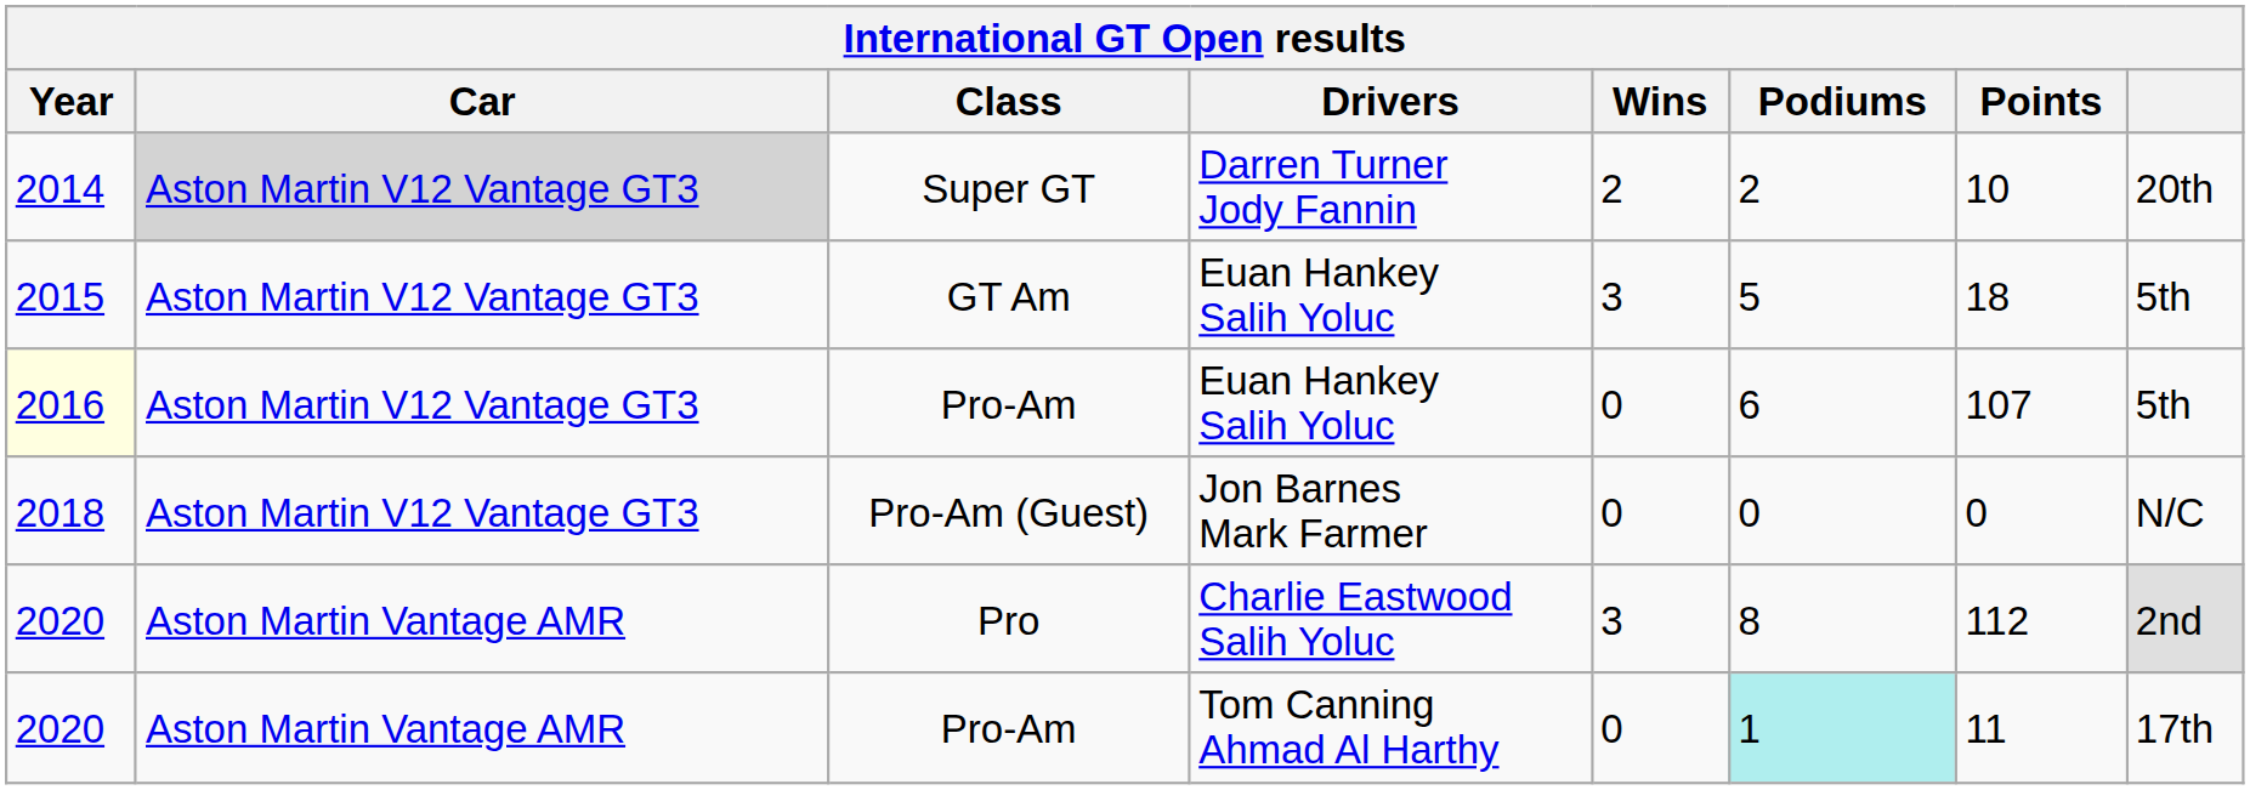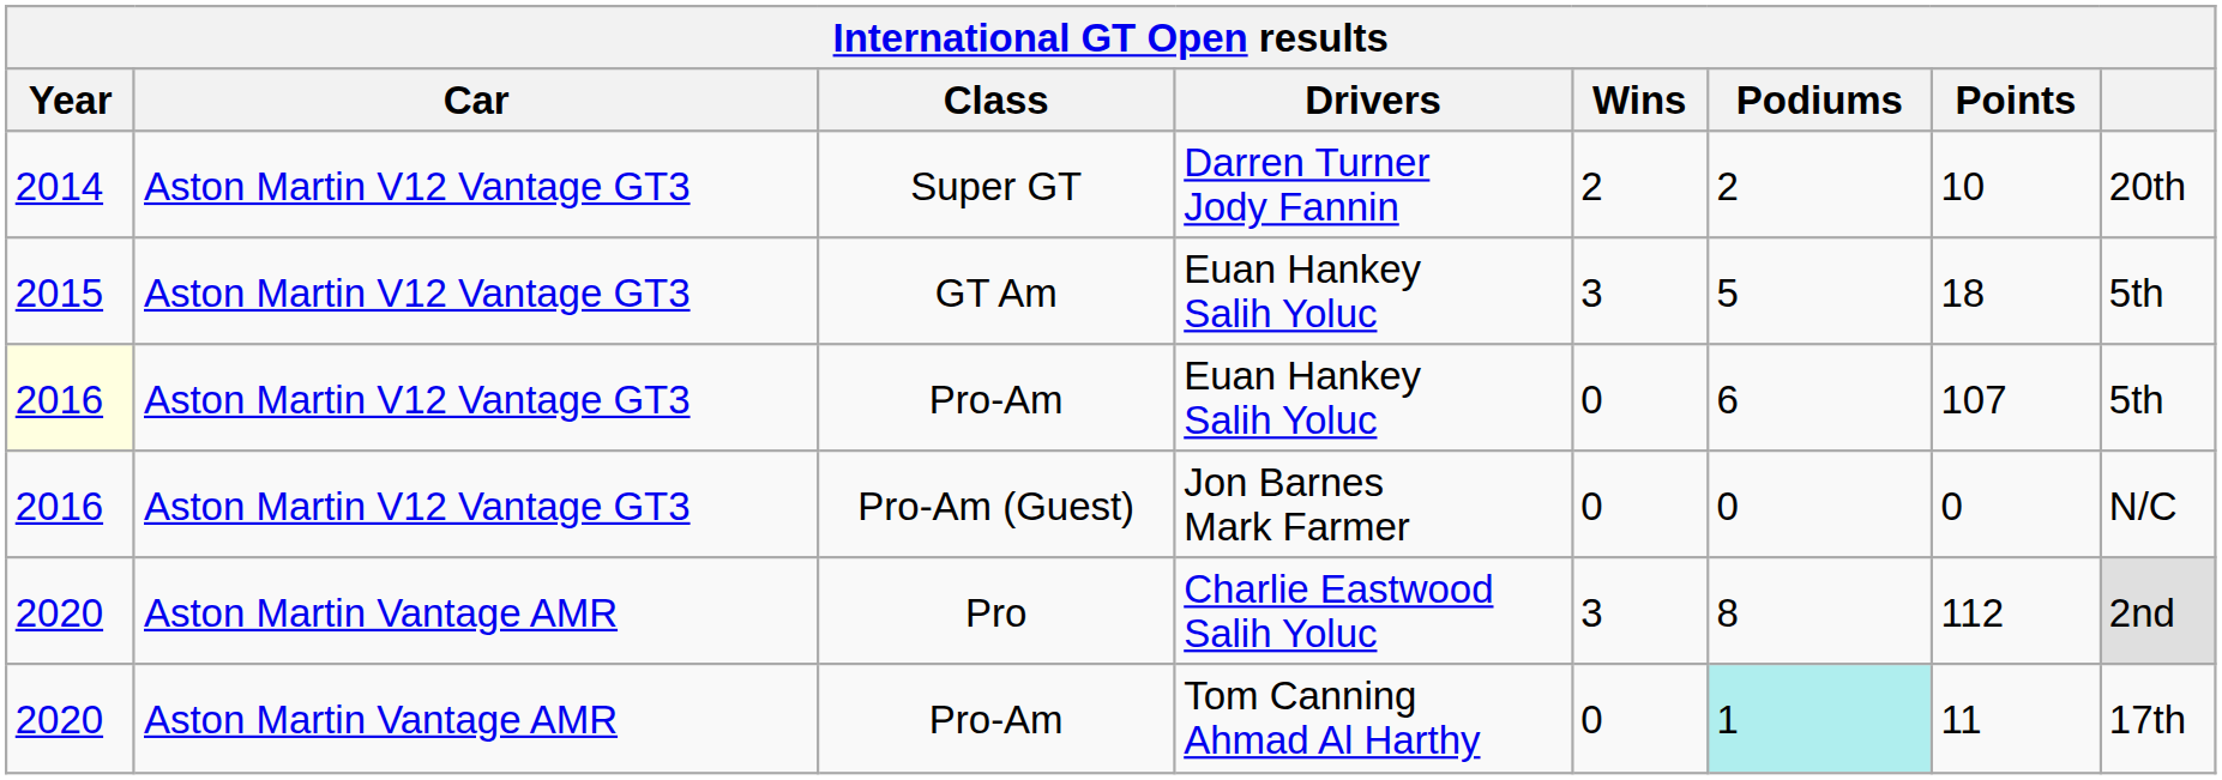Super GT | Car: lightgrey background -> no background
Pro-Am (Guest) | Year: 2018 -> 2016
